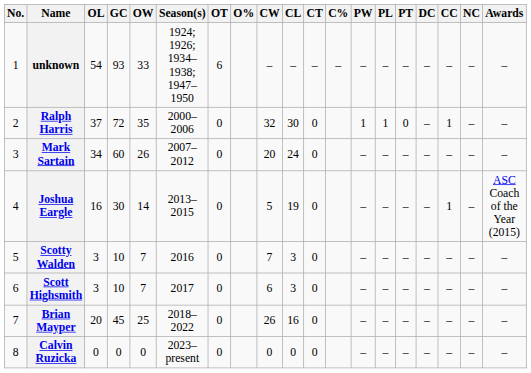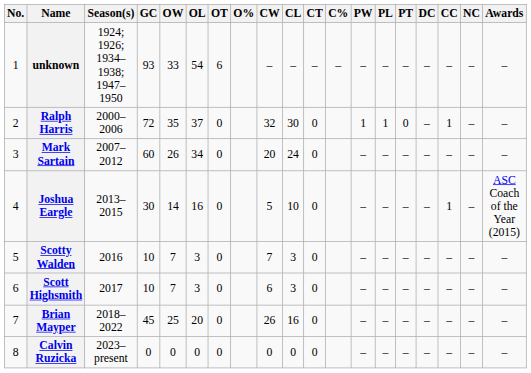columns swapped: Season(s) <-> OL
Joshua Eargle | CL: 19 -> 10
